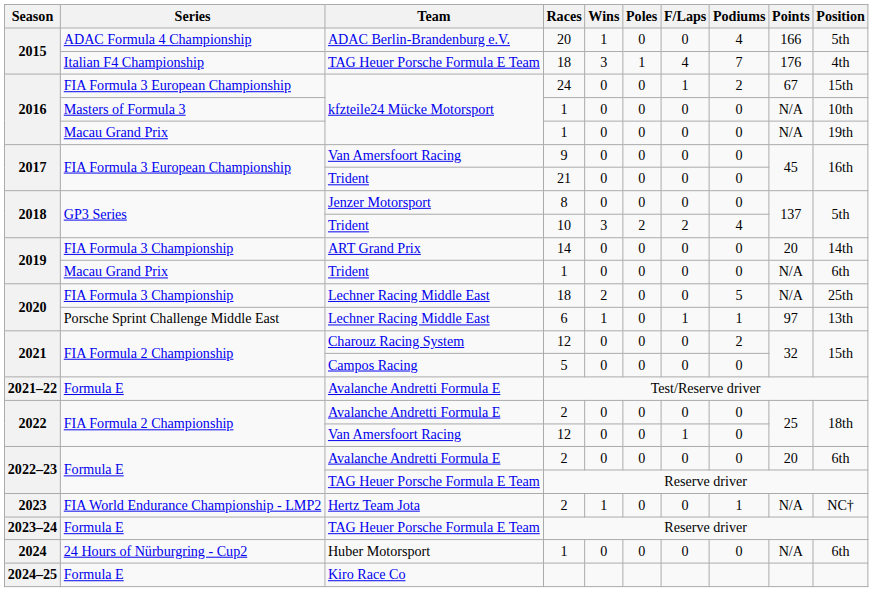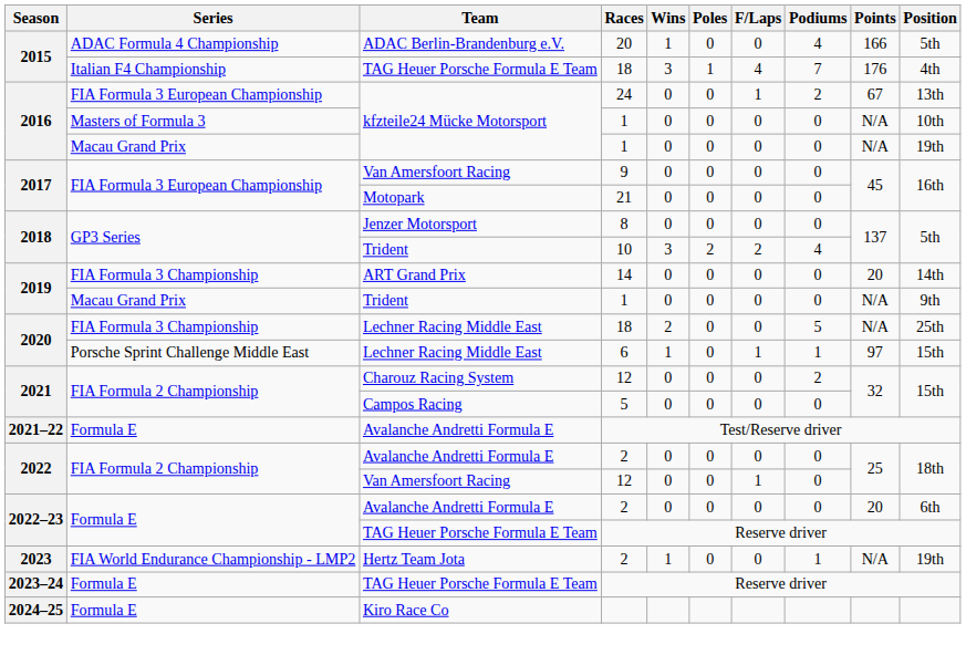24 | Position: 15th -> 13th
21 | Team: Trident -> Motopark
2019 / 1 | Position: 6th -> 9th
6 | Position: 13th -> 15th
2023 / 2 | Position: NC† -> 19th
- row: 2024 | 24 Hours of Nürburgring - Cup2 | Huber Motorsport | 1 | 0 | 0 | 0 | 0 | N/A | 6th
